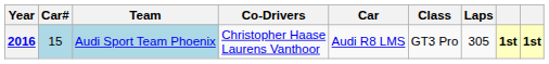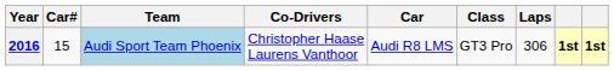2016 | Car#: lightblue background -> no background
2016 | Laps: 305 -> 306
